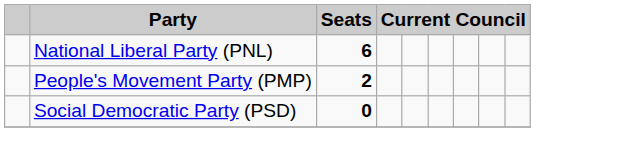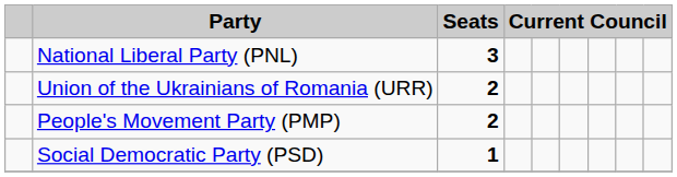National Liberal Party (PNL) | Seats: 6 -> 3
+ row: Union of the Ukrainians of Romania (URR) | 2
Social Democratic Party (PSD) | Seats: 0 -> 1
